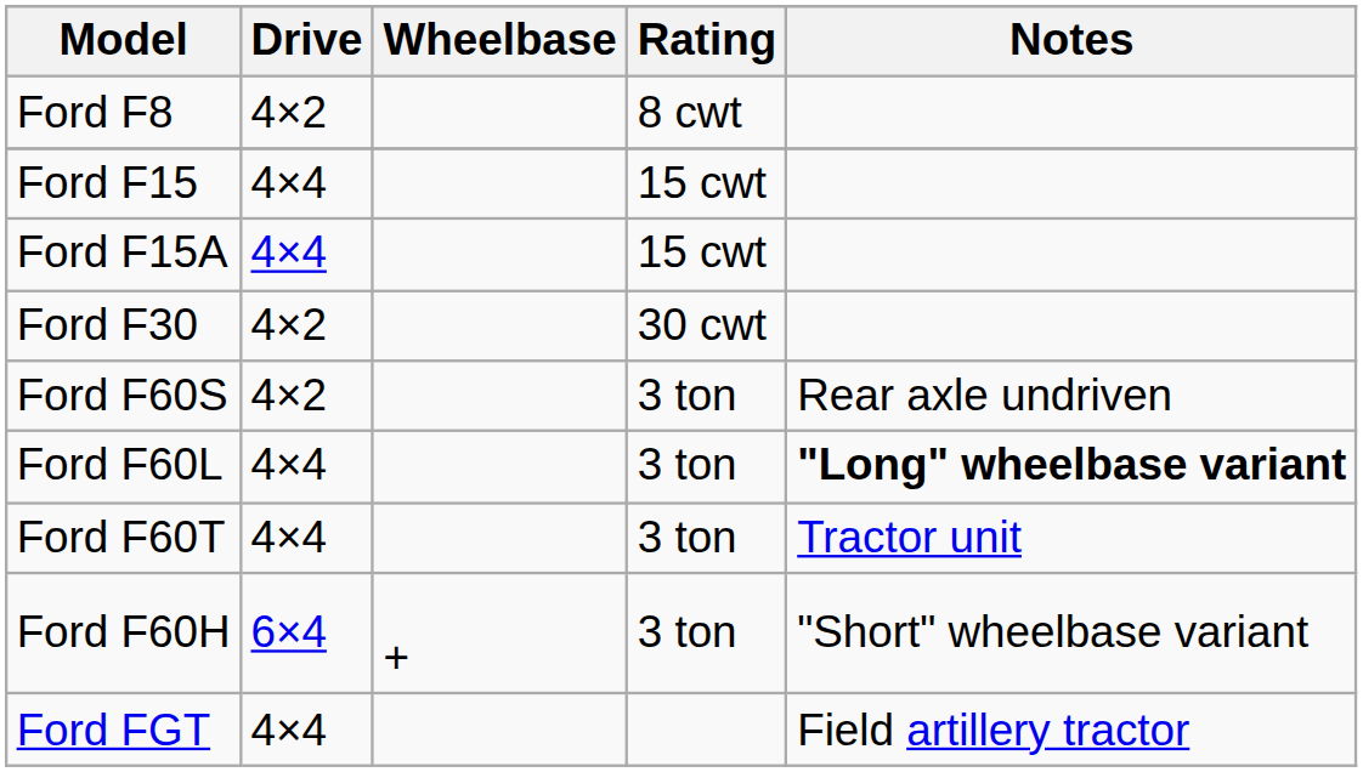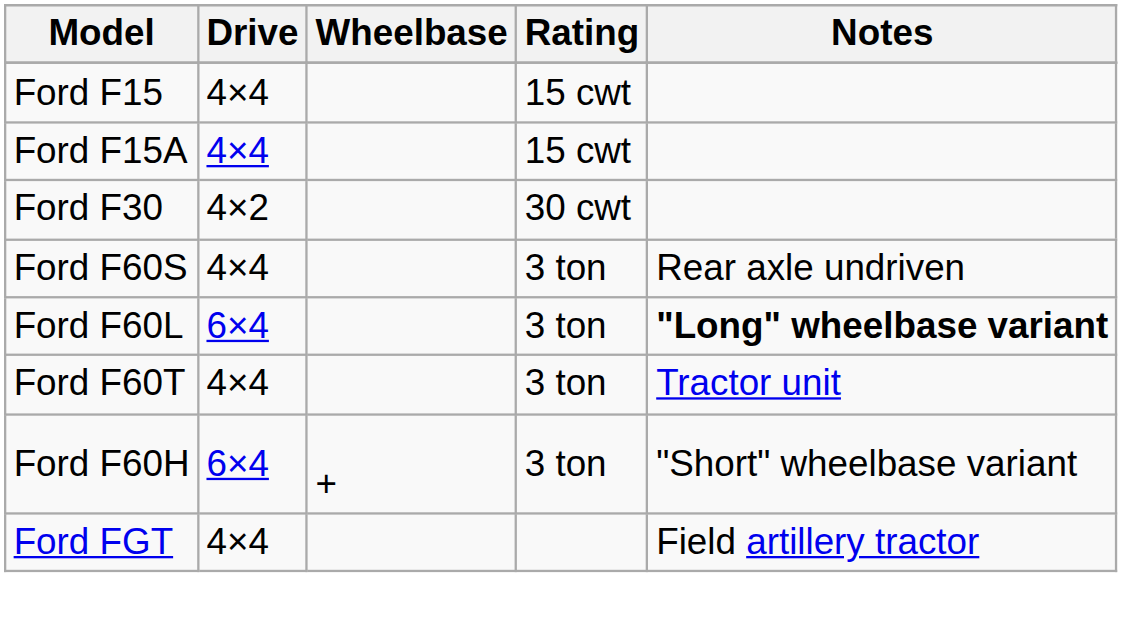- row: Ford F8 | 4×2 | 8 cwt
Ford F60S | Drive: 4×2 -> 4×4
Ford F60L | Drive: 4×4 -> 6×4
